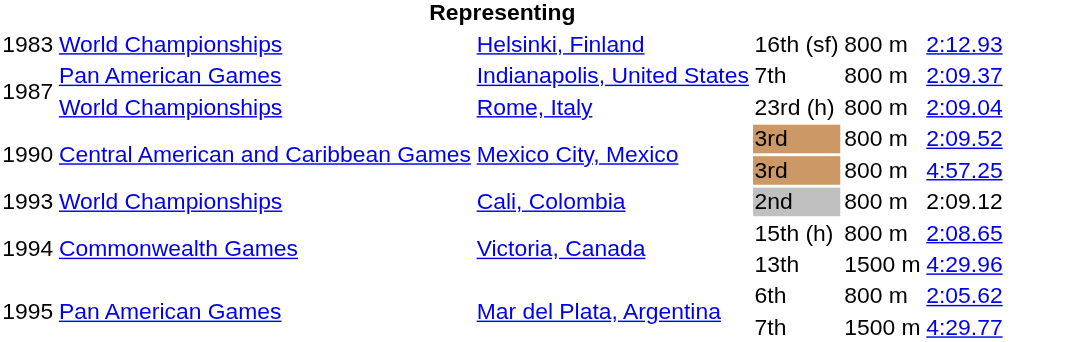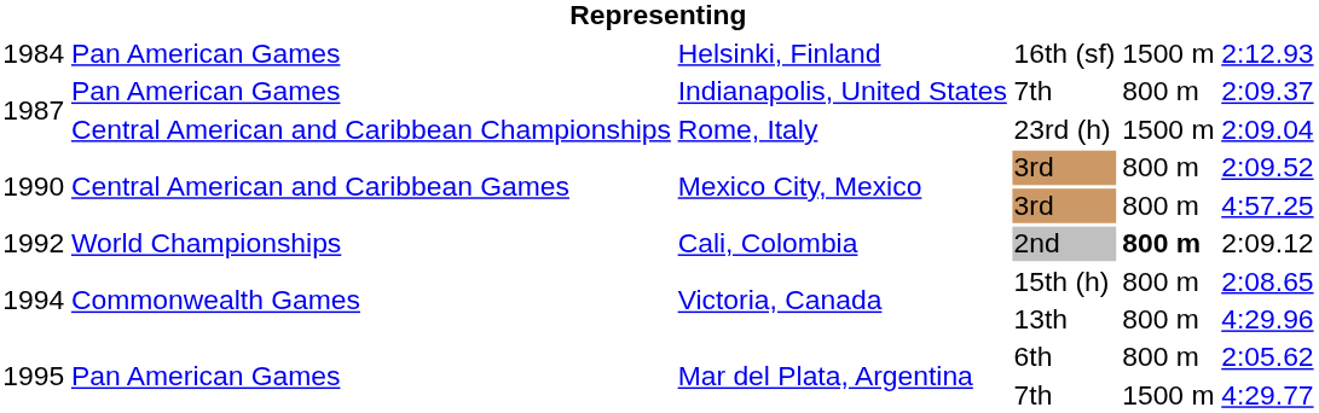16th (sf) | column 1: 1983 -> 1984
16th (sf) | column 2: World Championships -> Pan American Games
16th (sf) | column 5: 800 m -> 1500 m
23rd (h) | column 2: World Championships -> Central American and Caribbean Championships
23rd (h) | column 5: 800 m -> 1500 m
2nd | column 1: 1993 -> 1992
2nd | column 5: normal -> bold
13th | column 5: 1500 m -> 800 m
